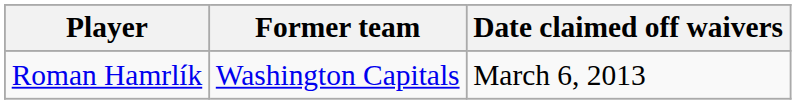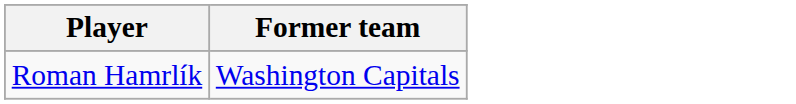- column: Date claimed off waivers | March 6, 2013
